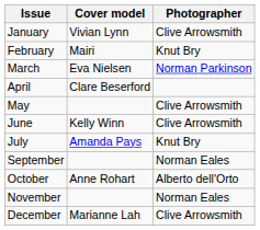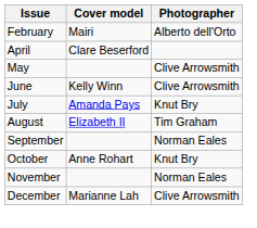- row: January | Vivian Lynn | Clive Arrowsmith
February | Photographer: Knut Bry -> Alberto dell'Orto
- row: March | Eva Nielsen | Norman Parkinson
+ row: August | Elizabeth II | Tim Graham
October | Photographer: Alberto dell'Orto -> Knut Bry
